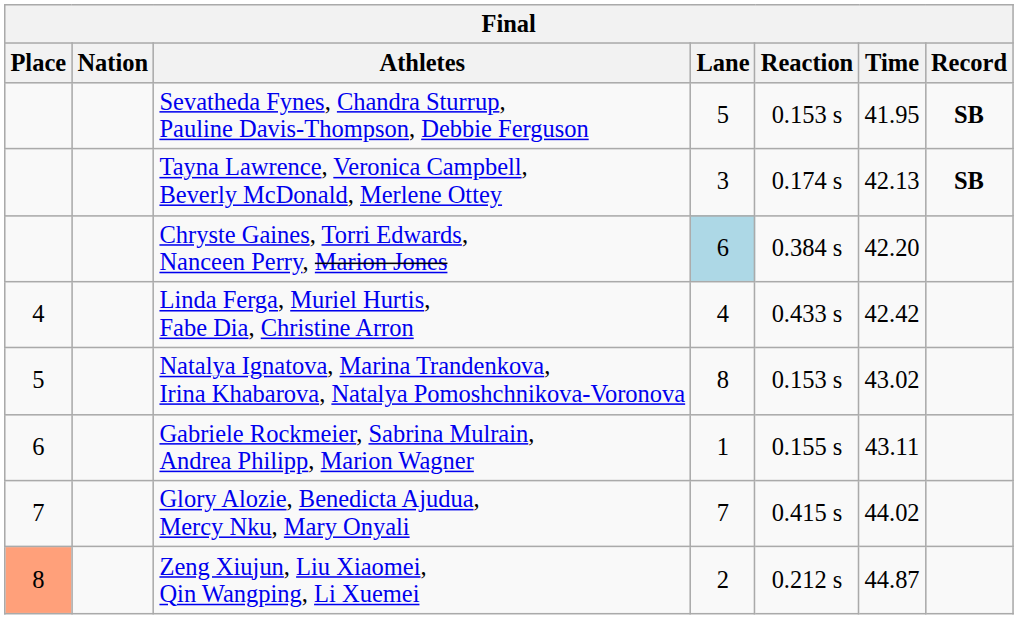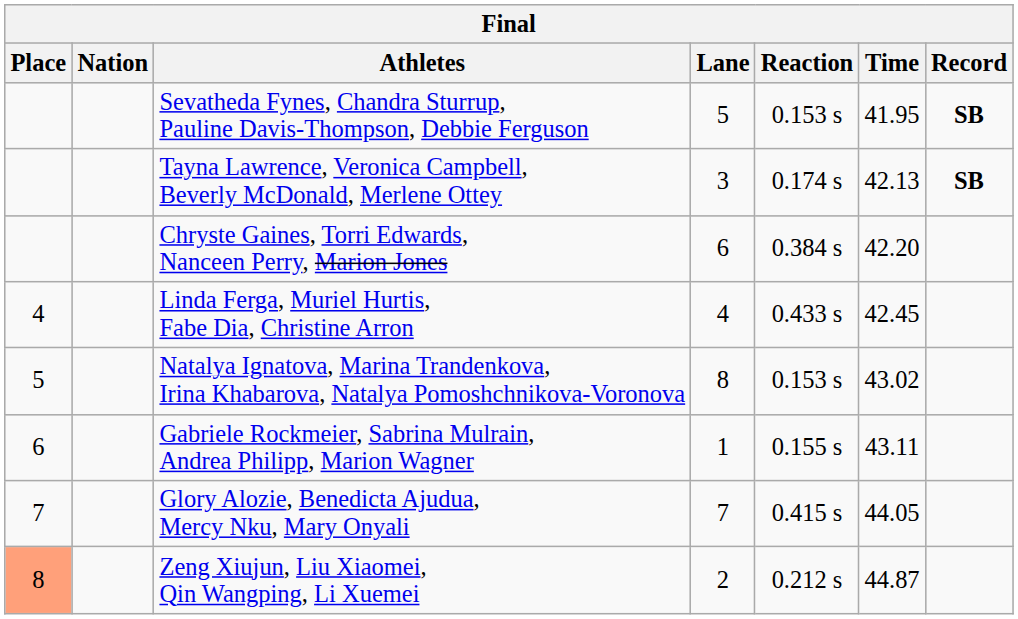Chryste Gaines, Torri Edwards, Nanceen Perry, Marion Jones | Lane: lightblue background -> no background
Linda Ferga, Muriel Hurtis, Fabe Dia, Christine Arron | Time: 42.42 -> 42.45
Glory Alozie, Benedicta Ajudua, Mercy Nku, Mary Onyali | Time: 44.02 -> 44.05
